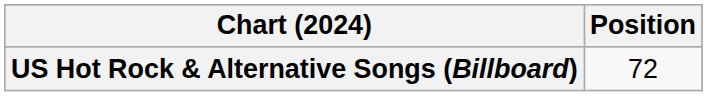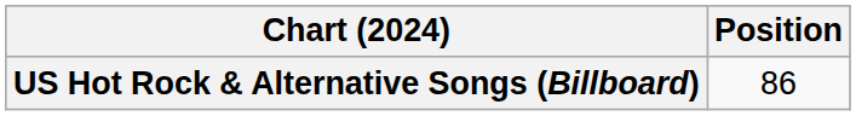US Hot Rock & Alternative Songs (Billboard) | Position: 72 -> 86
